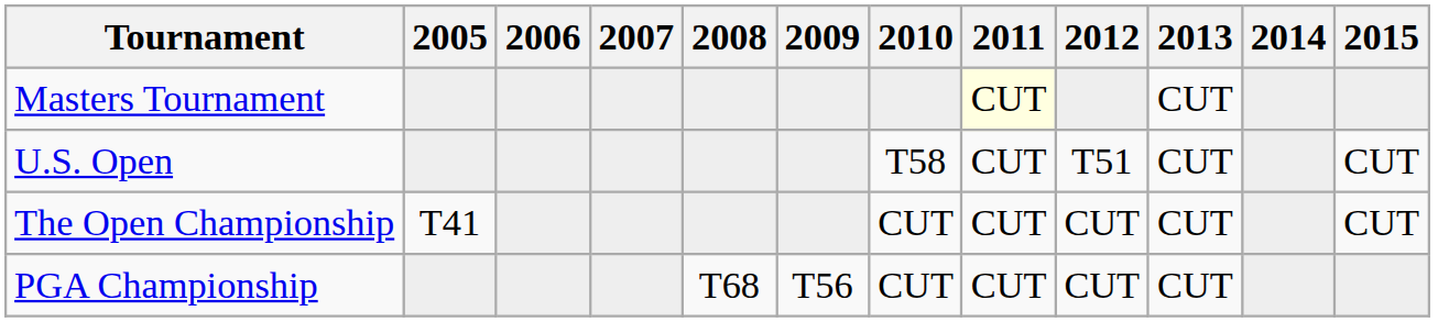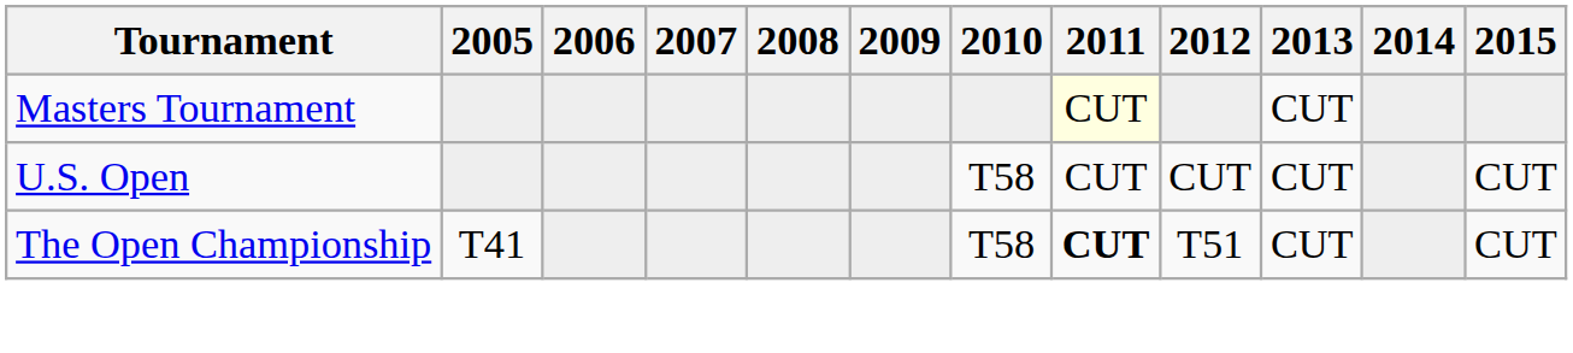U.S. Open | 2012: T51 -> CUT
The Open Championship | 2010: CUT -> T58
The Open Championship | 2011: normal -> bold
The Open Championship | 2012: CUT -> T51
- row: PGA Championship | T68 | T56 | CUT | CUT | CUT | CUT
